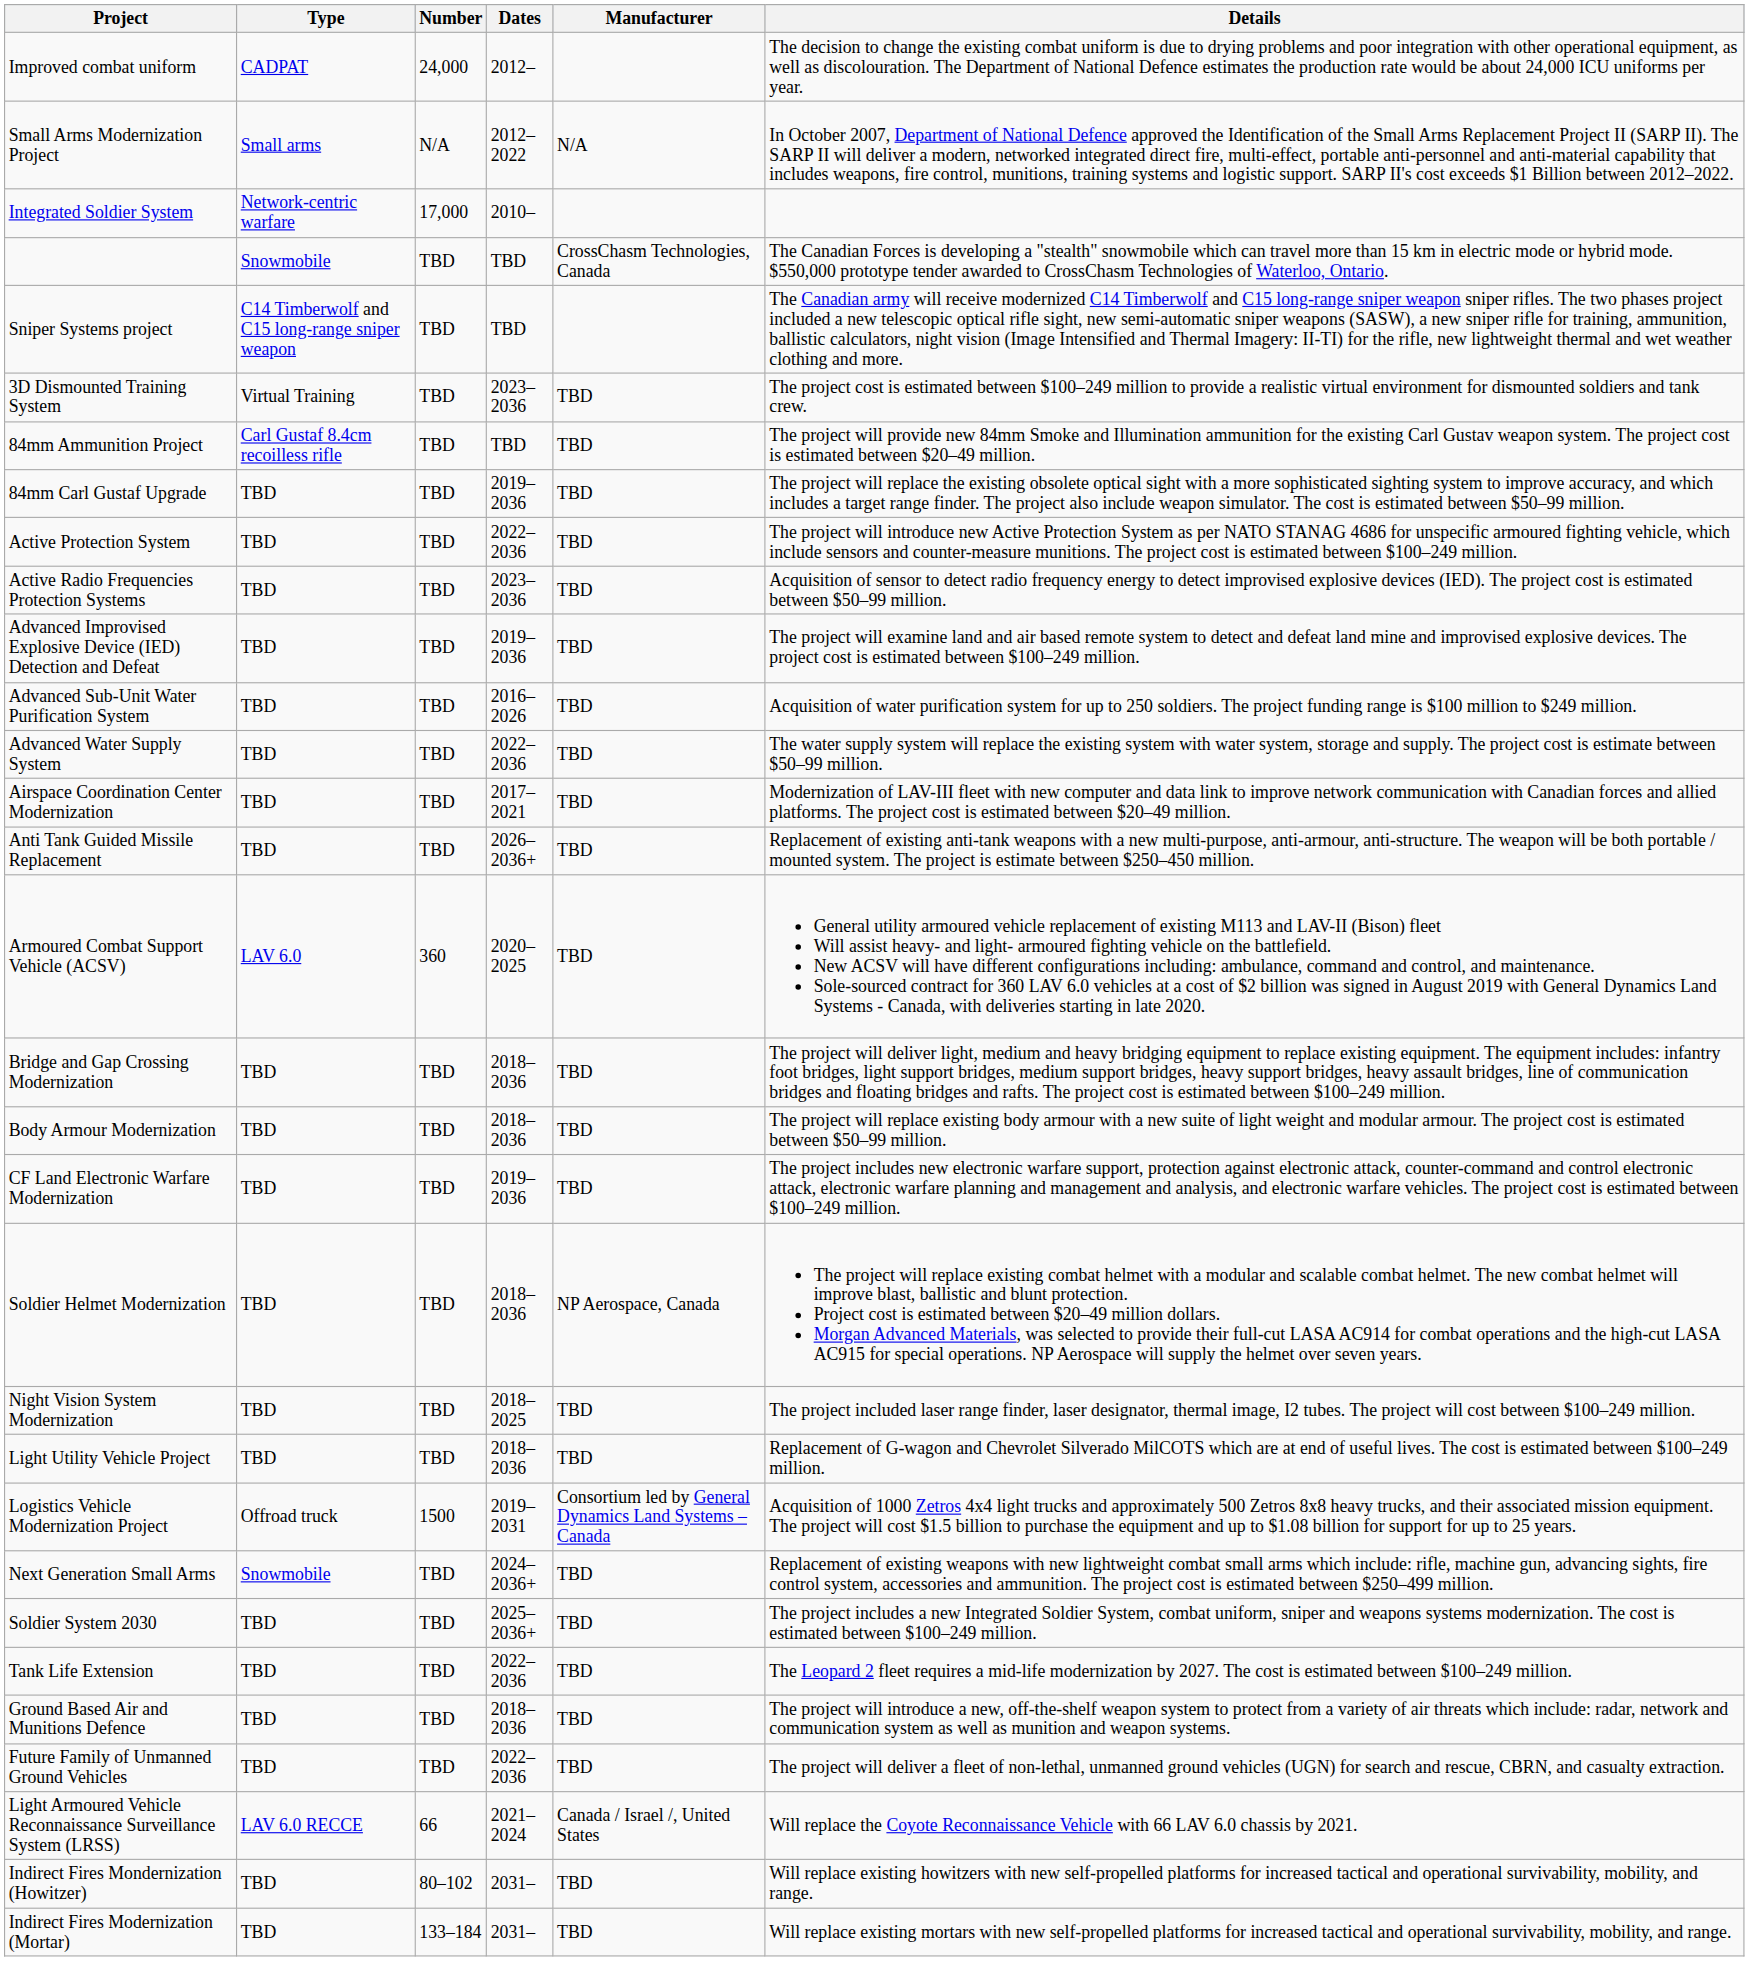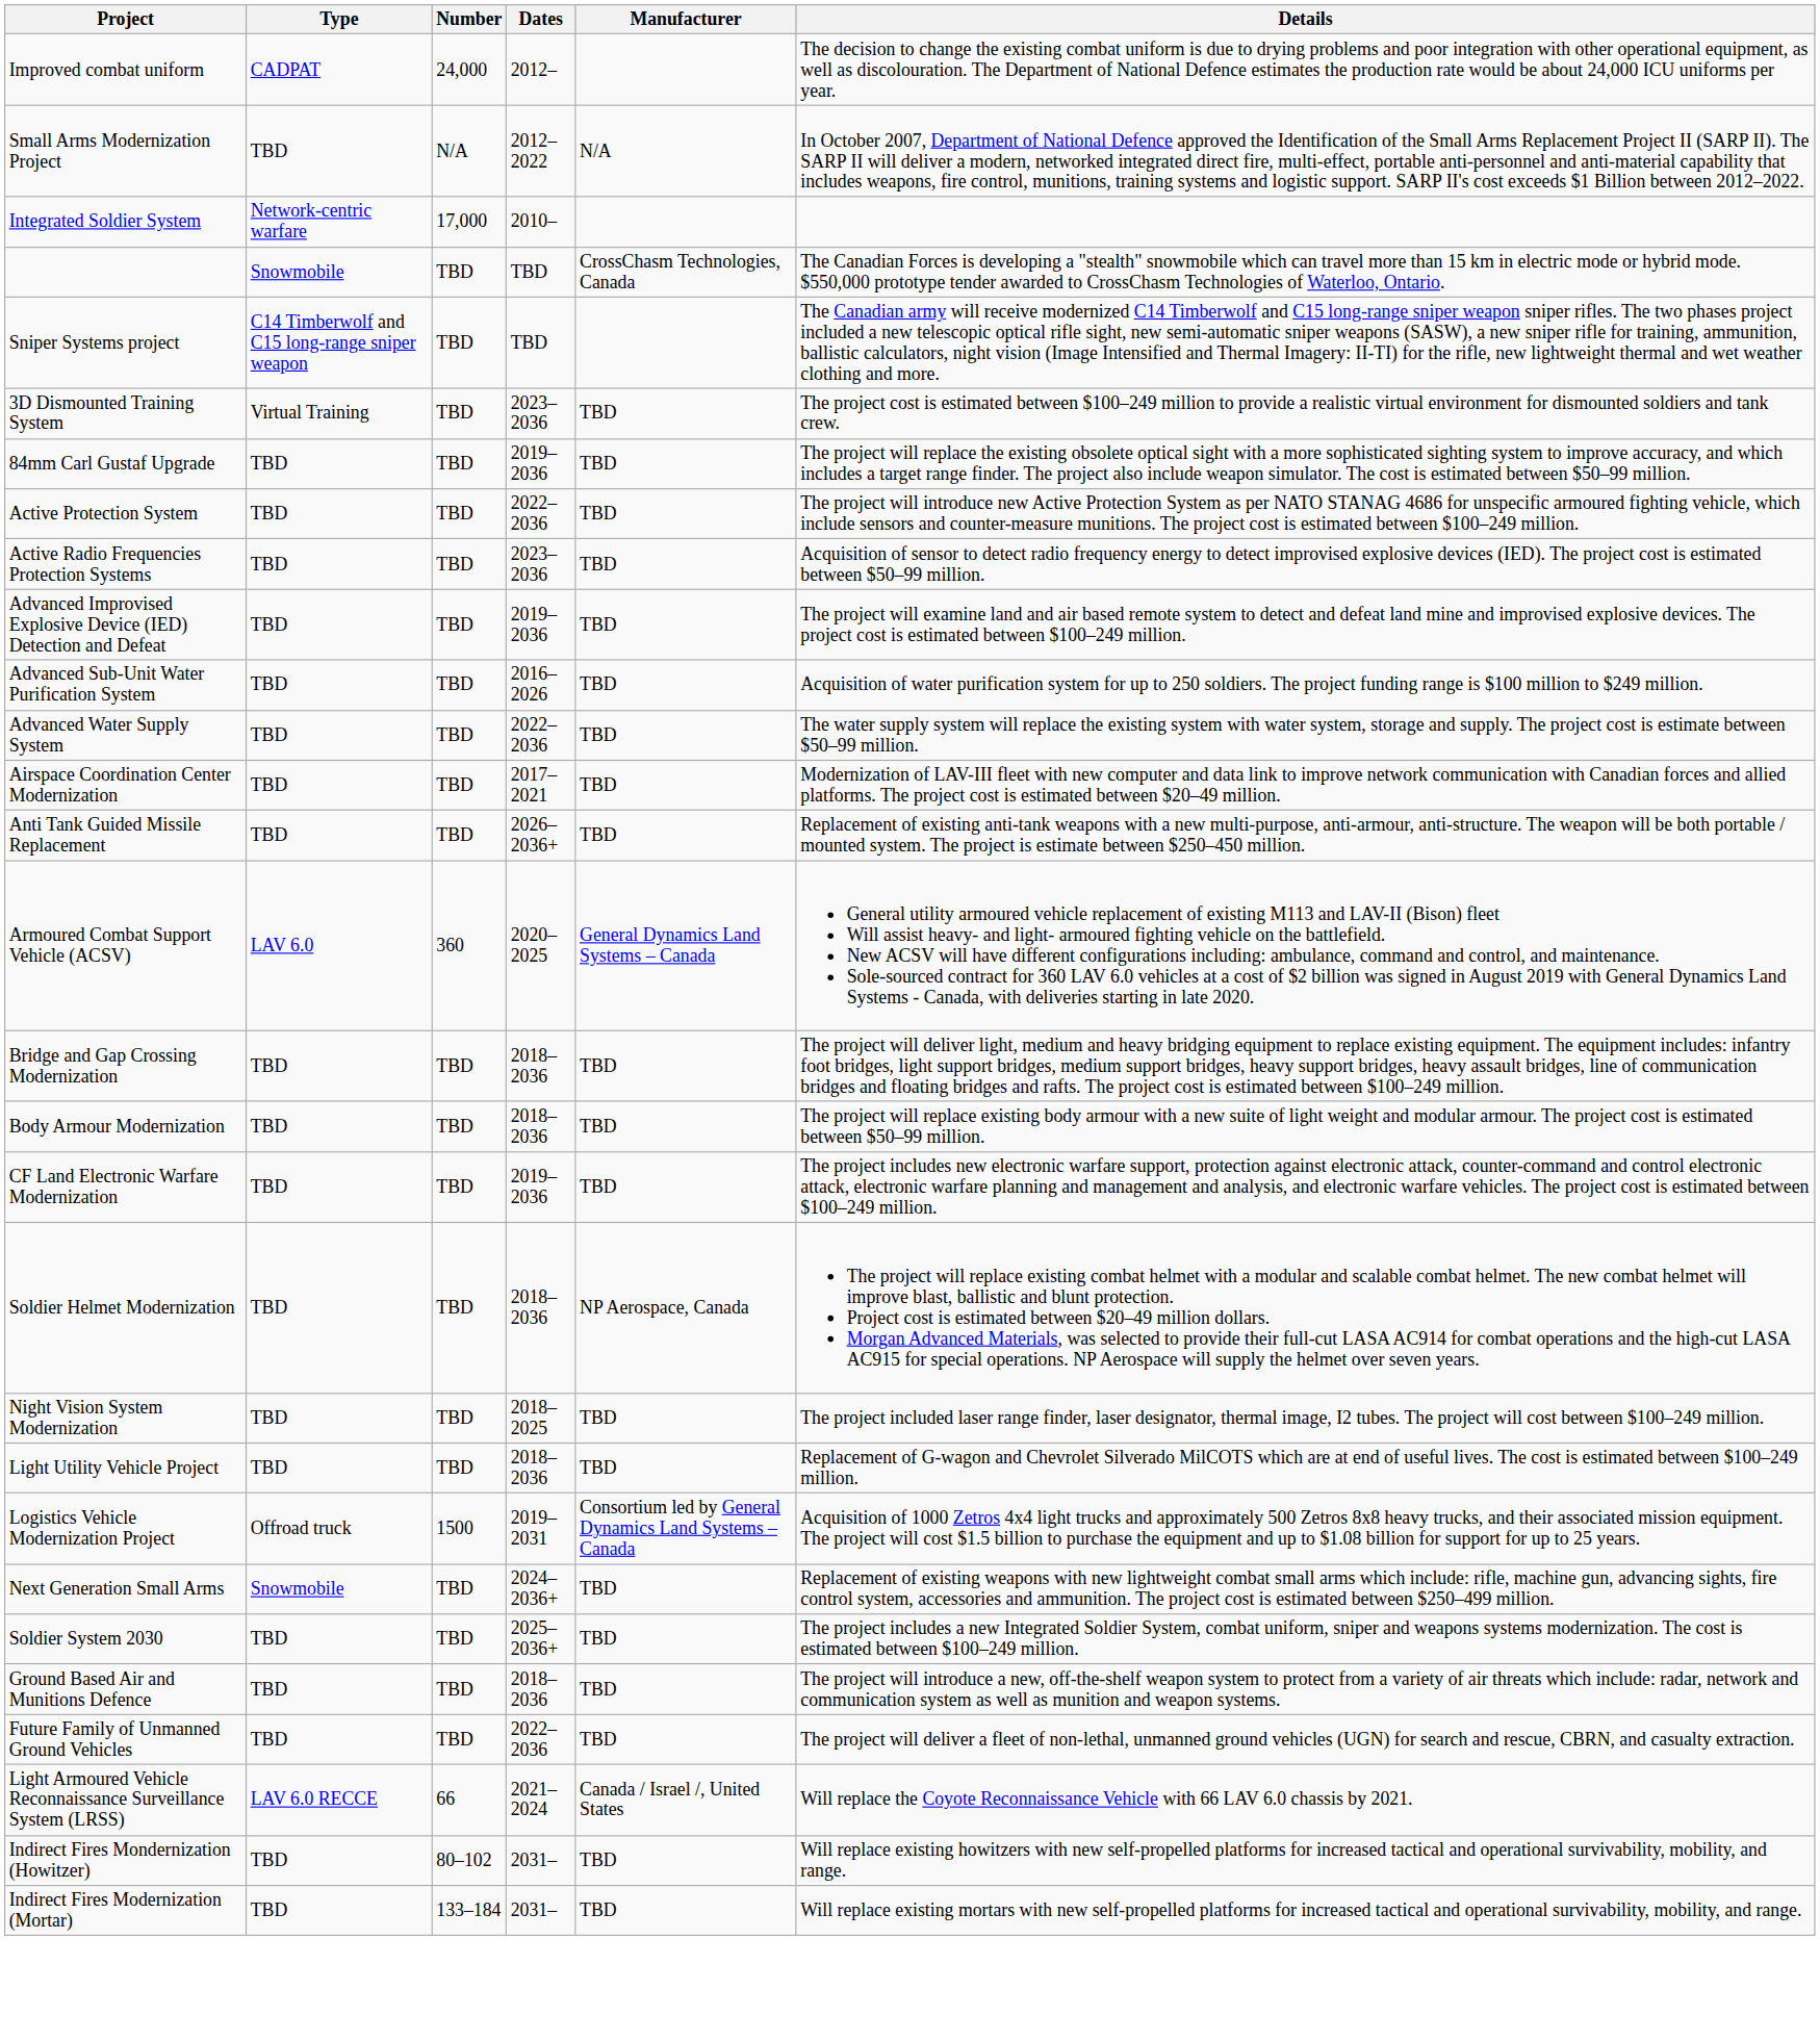Small Arms Modernization Project | Type: Small arms -> TBD
- row: 84mm Ammunition Project | Carl Gustaf 8.4cm recoilless rifle | TBD | TBD | TBD | The project will provide new 84mm Smoke and Illumination ammunition for the existing Carl Gustav weapon system. The project cost is estimated between $20–49 million.
Armoured Combat Support Vehicle (ACSV) | Manufacturer: TBD -> General Dynamics Land Systems – Canada
- row: Tank Life Extension | TBD | TBD | 2022–2036 | TBD | The Leopard 2 fleet requires a mid-life modernization by 2027. The cost is estimated between $100–249 million.
